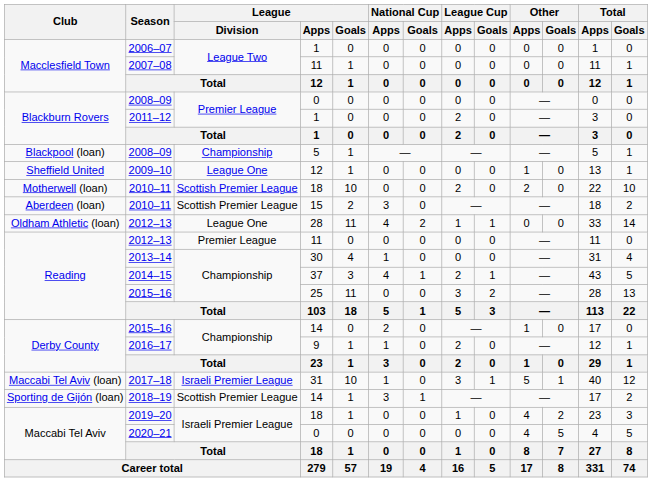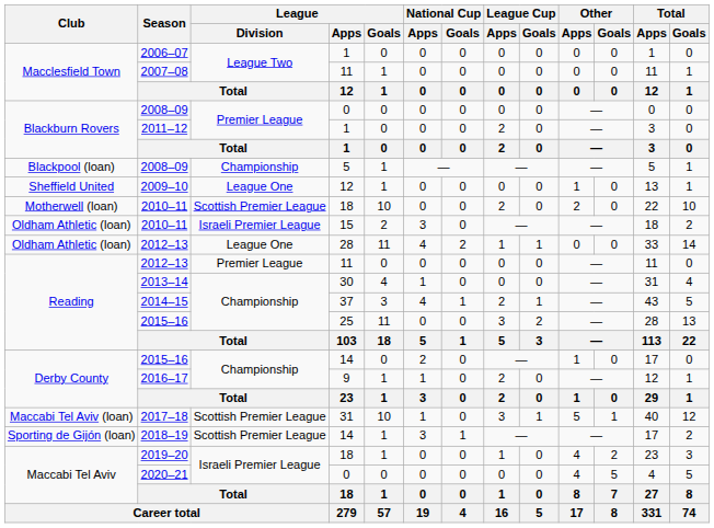2010–11 / 15 | Club: Aberdeen (loan) -> Oldham Athletic (loan)
2010–11 / 15 | League / Division: Scottish Premier League -> Israeli Premier League
2017–18 | League / Division: Israeli Premier League -> Scottish Premier League
